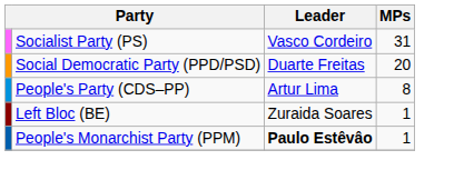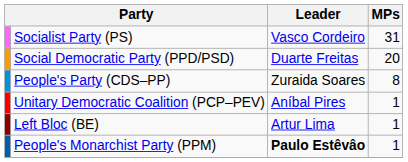People's Party (CDS–PP) | Leader: Artur Lima -> Zuraida Soares
+ row: Unitary Democratic Coalition (PCP–PEV) | Aníbal Pires | 1
Left Bloc (BE) | Leader: Zuraida Soares -> Artur Lima
